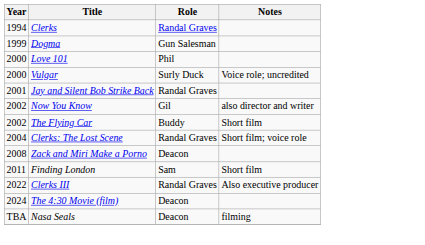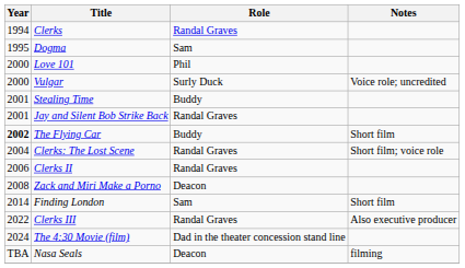Dogma | Year: 1999 -> 1995
Dogma | Role: Gun Salesman -> Sam
+ row: 2001 | Stealing Time | Buddy
- row: 2002 | Now You Know | Gil | also director and writer
The Flying Car | Year: normal -> bold
+ row: 2006 | Clerks II | Randal Graves
Finding London | Year: 2011 -> 2014
The 4:30 Movie (film) | Role: Deacon -> Dad in the theater concession stand line
